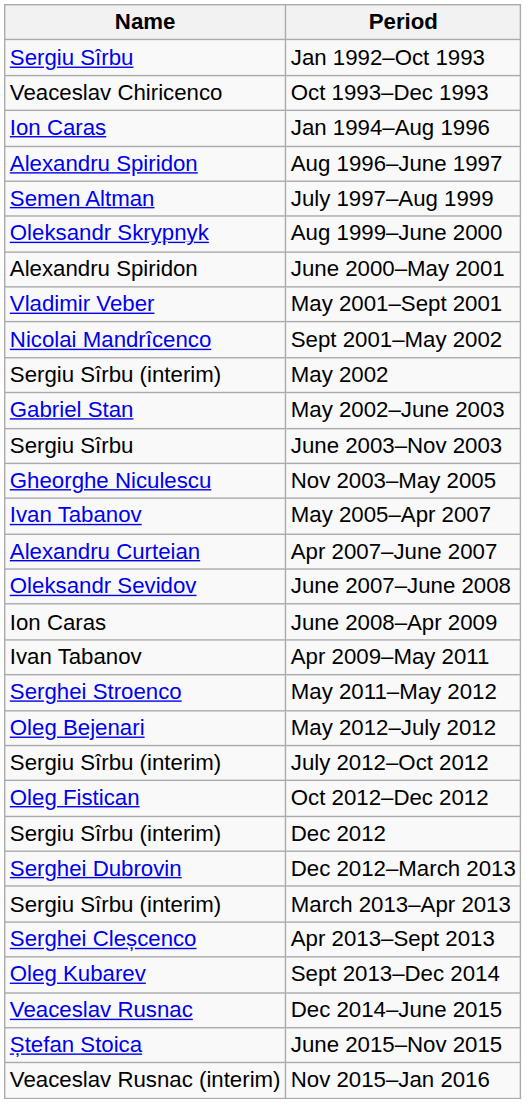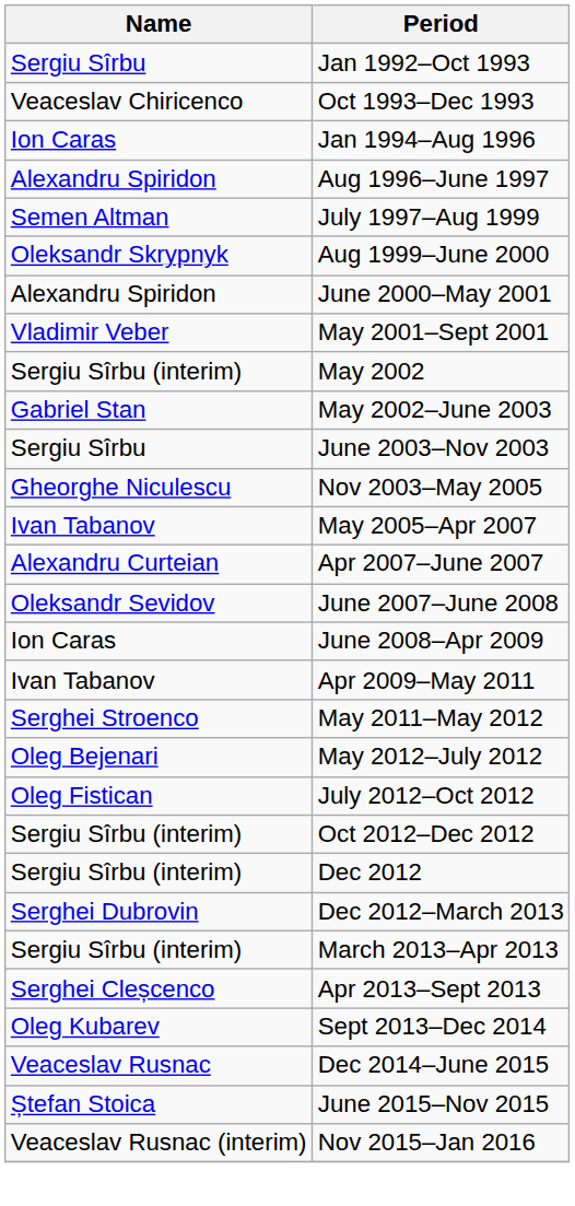- row: Nicolai Mandrîcenco | Sept 2001–May 2002
July 2012–Oct 2012 | Name: Sergiu Sîrbu (interim) -> Oleg Fistican
Oct 2012–Dec 2012 | Name: Oleg Fistican -> Sergiu Sîrbu (interim)
